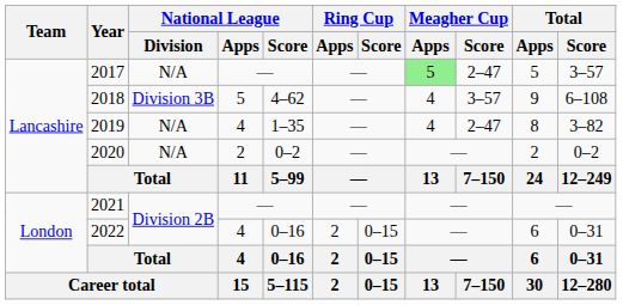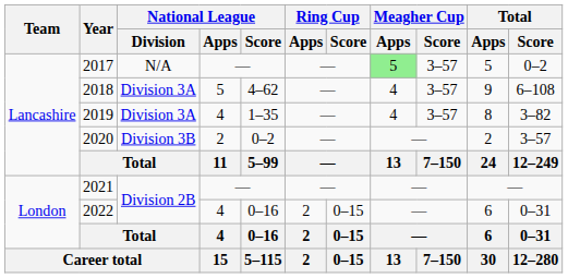2017 | Meagher Cup / Score: 2–47 -> 3–57
2017 | Total / Score: 3–57 -> 0–2
2018 | National League / Division: Division 3B -> Division 3A
2019 | National League / Division: N/A -> Division 3A
2019 | Meagher Cup / Score: 2–47 -> 3–57
2020 | National League / Division: N/A -> Division 3B
2020 | Total / Score: 0–2 -> 3–57
